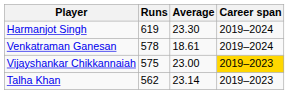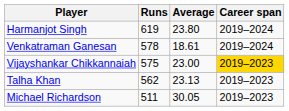Harmanjot Singh | Average: 23.30 -> 23.80
Talha Khan | Average: 23.14 -> 23.13
+ row: Michael Richardson | 511 | 30.05 | 2019–2023
